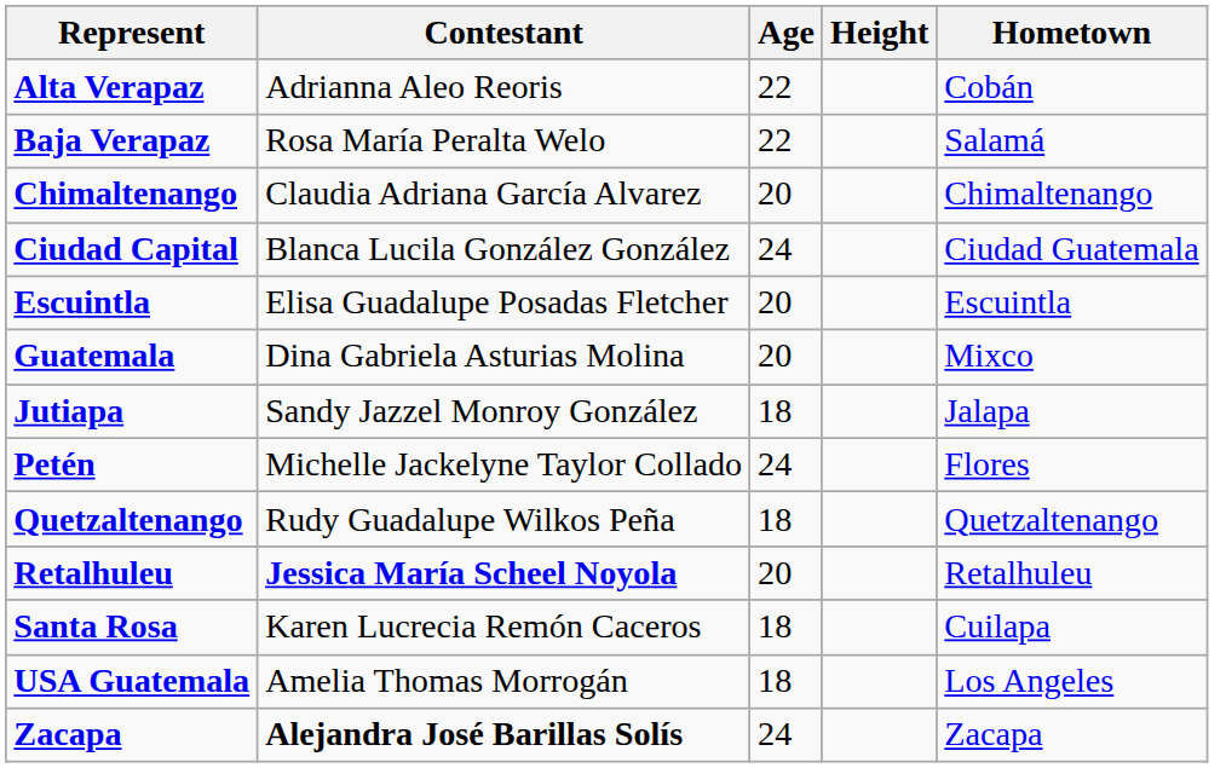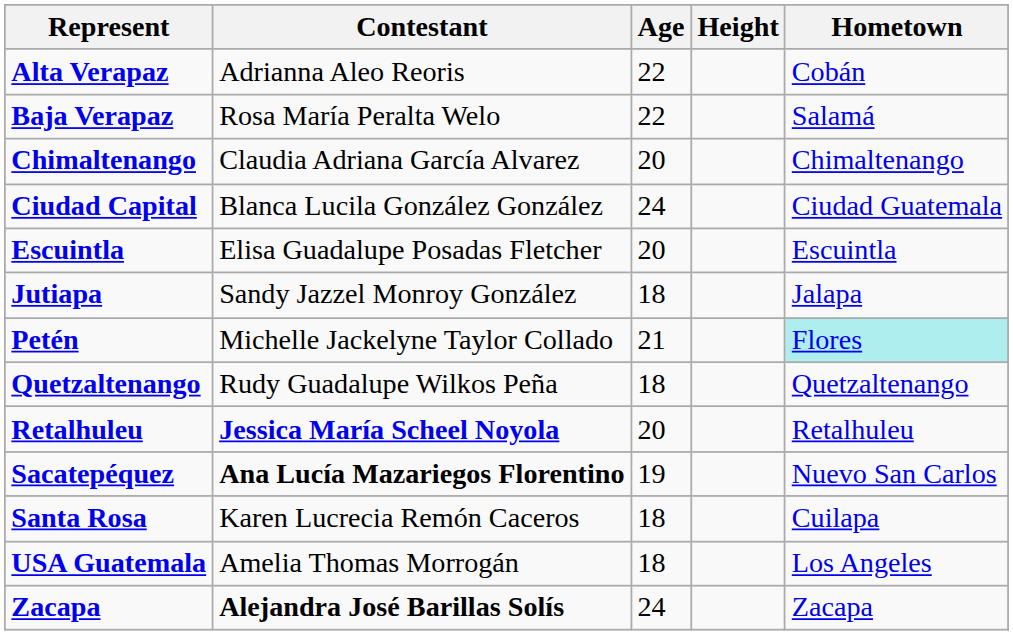- row: Guatemala | Dina Gabriela Asturias Molina | 20 | Mixco
Petén | Age: 24 -> 21
Petén | Hometown: no background -> paleturquoise background
+ row: Sacatepéquez | Ana Lucía Mazariegos Florentino | 19 | Nuevo San Carlos
